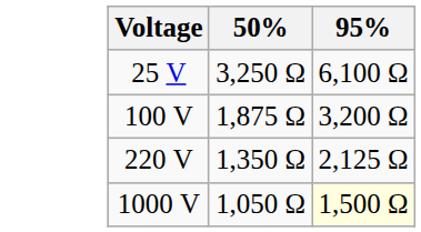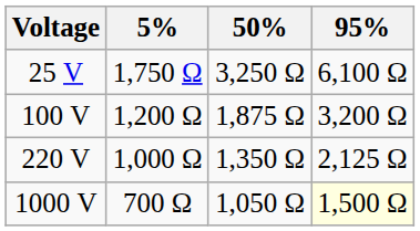+ column: 5% | 1,750 Ω | 1,200 Ω | 1,000 Ω | 700 Ω
